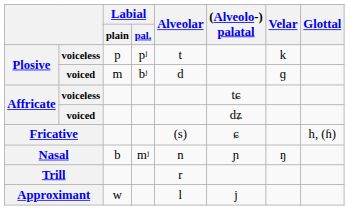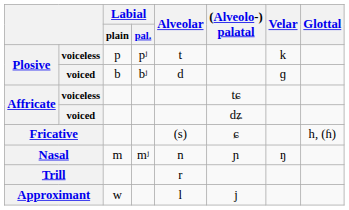Plosive / voiced | Labial / plain: m -> b
Nasal | Labial / plain: b -> m
